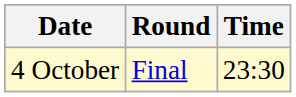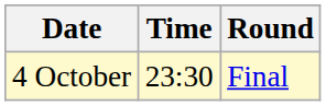columns swapped: Time <-> Round
